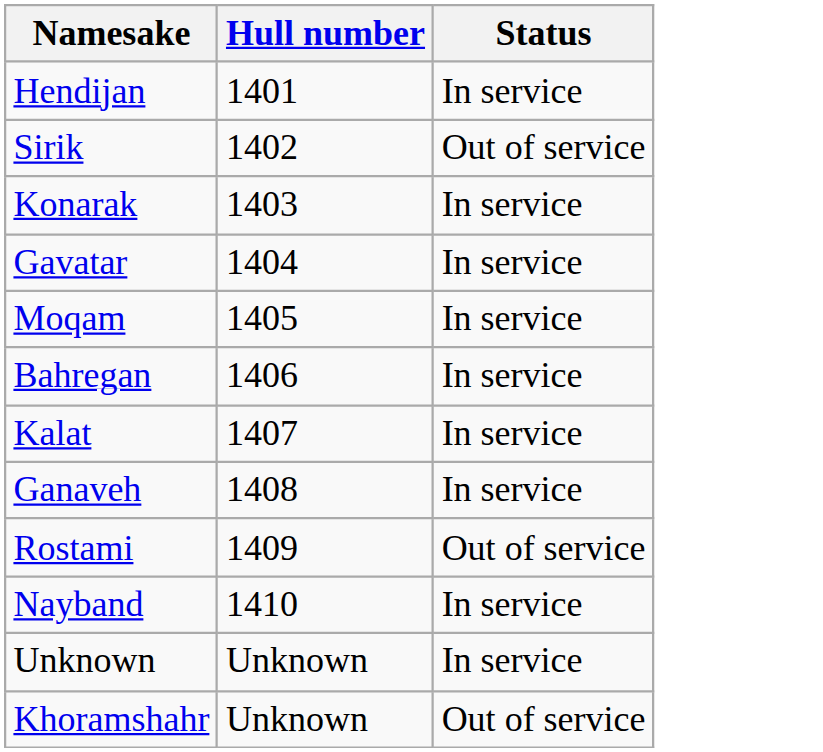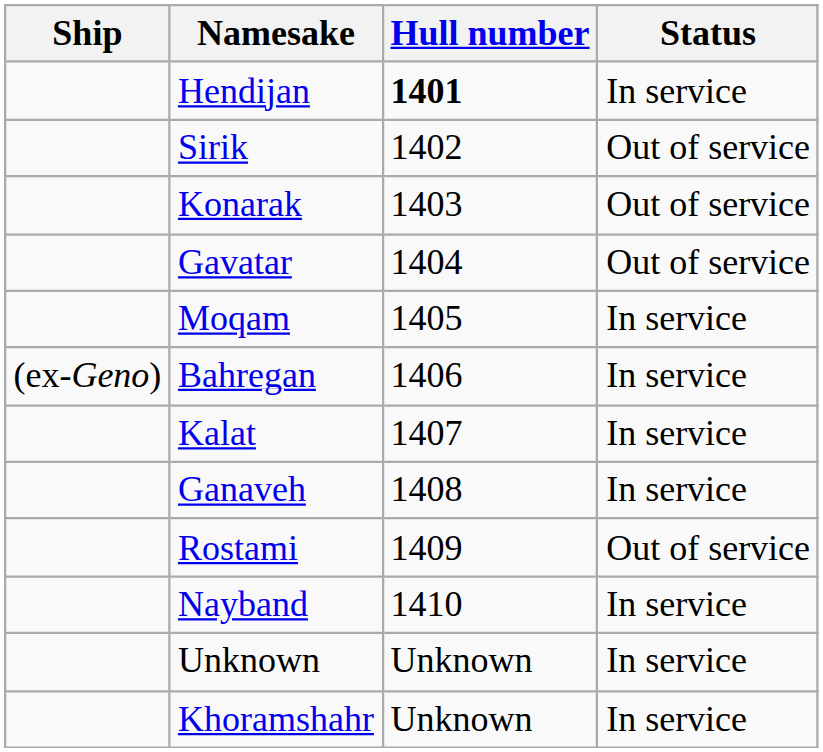+ column: Ship | (ex-Geno)
Hendijan | Hull number: normal -> bold
Konarak | Status: In service -> Out of service
Gavatar | Status: In service -> Out of service
Khoramshahr | Status: Out of service -> In service
